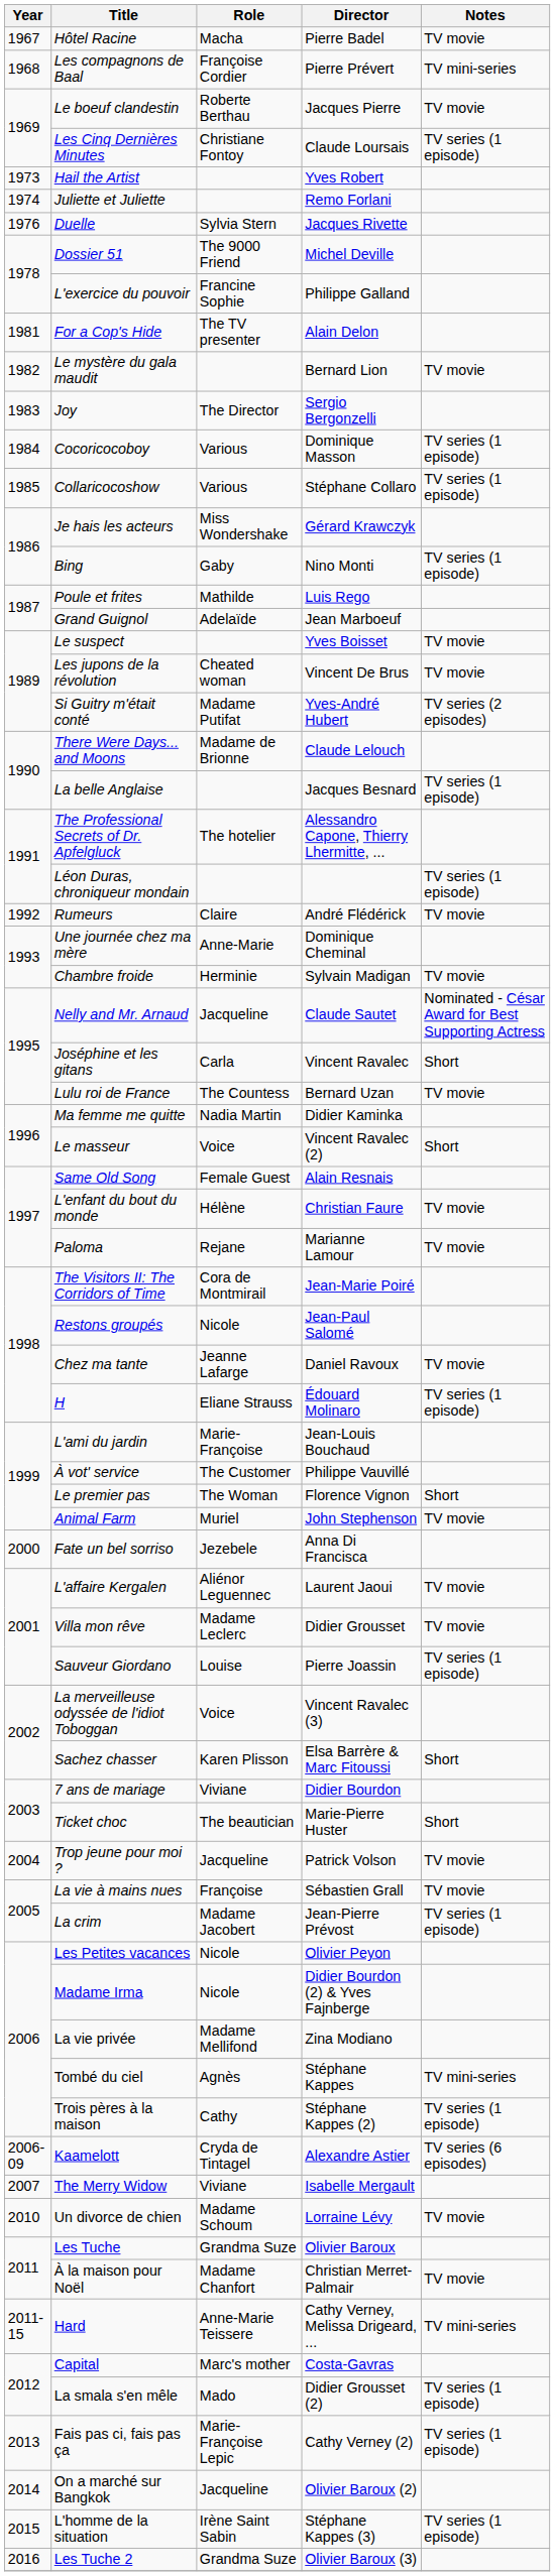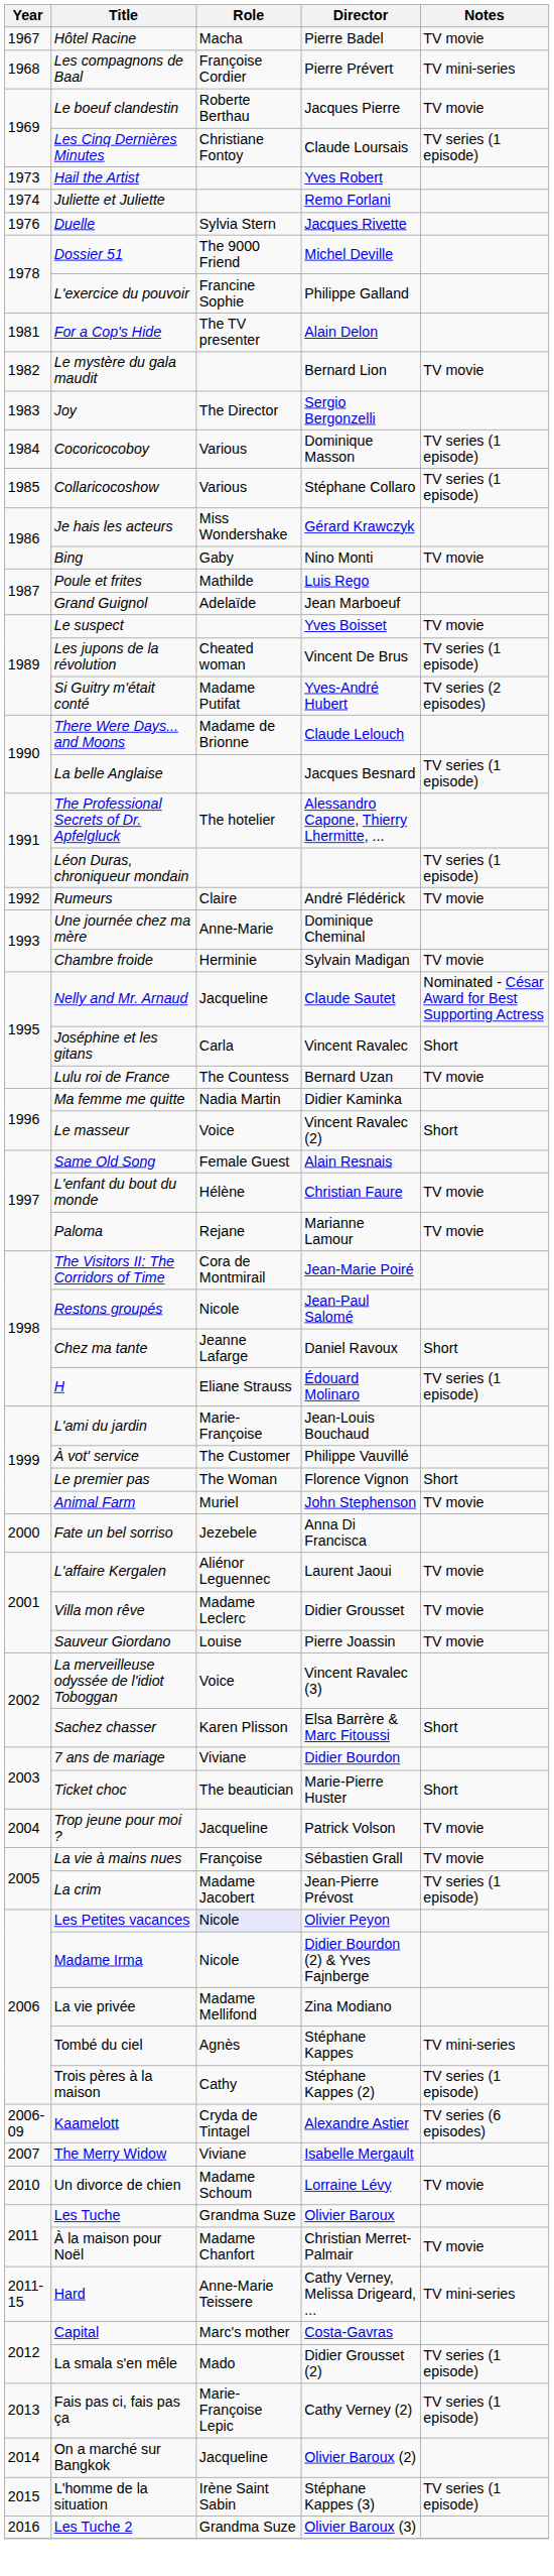Bing | Notes: TV series (1 episode) -> TV movie
Les jupons de la révolution | Notes: TV movie -> TV series (1 episode)
Chez ma tante | Notes: TV movie -> Short
Sauveur Giordano | Notes: TV series (1 episode) -> TV movie
Les Petites vacances | Role: no background -> lavender background
